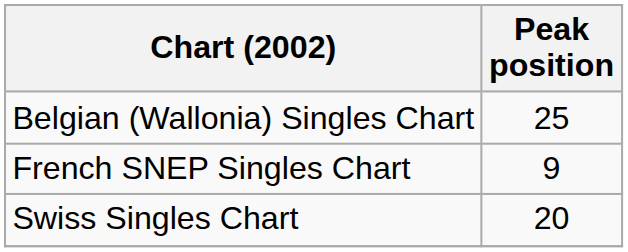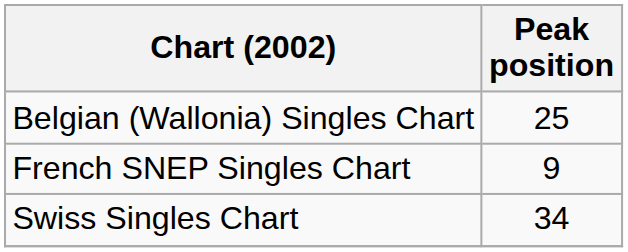Swiss Singles Chart | Peak position: 20 -> 34
